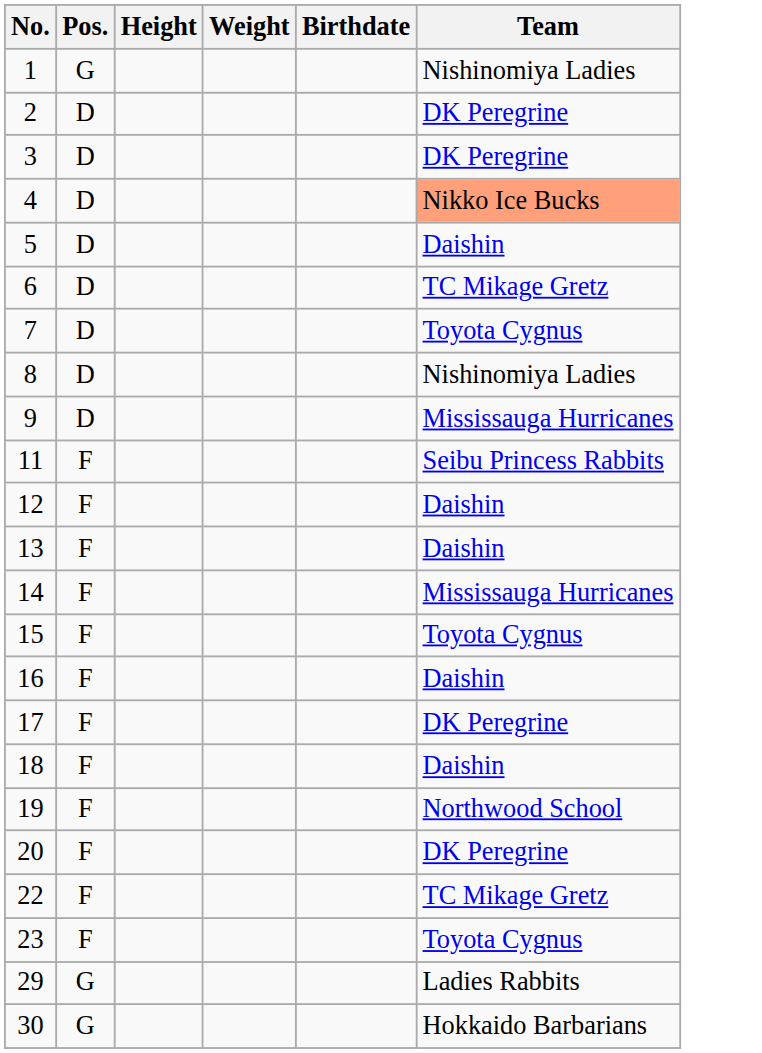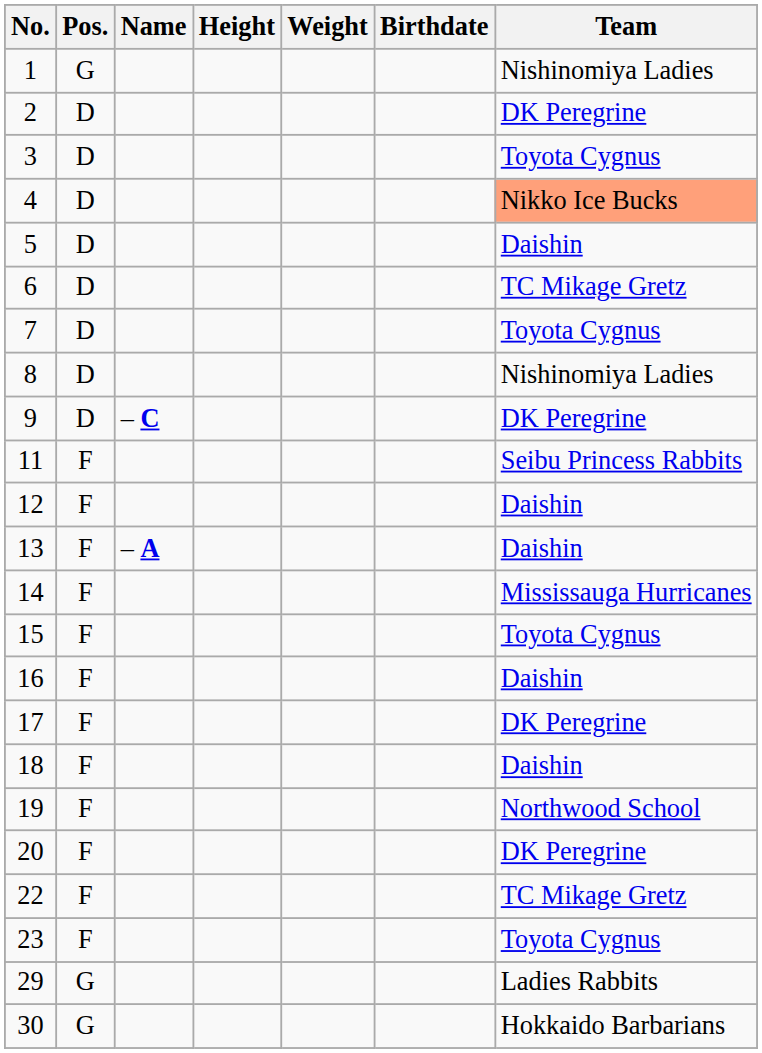+ column: Name | – C | – A
3 | Team: DK Peregrine -> Toyota Cygnus
9 | Team: Mississauga Hurricanes -> DK Peregrine
